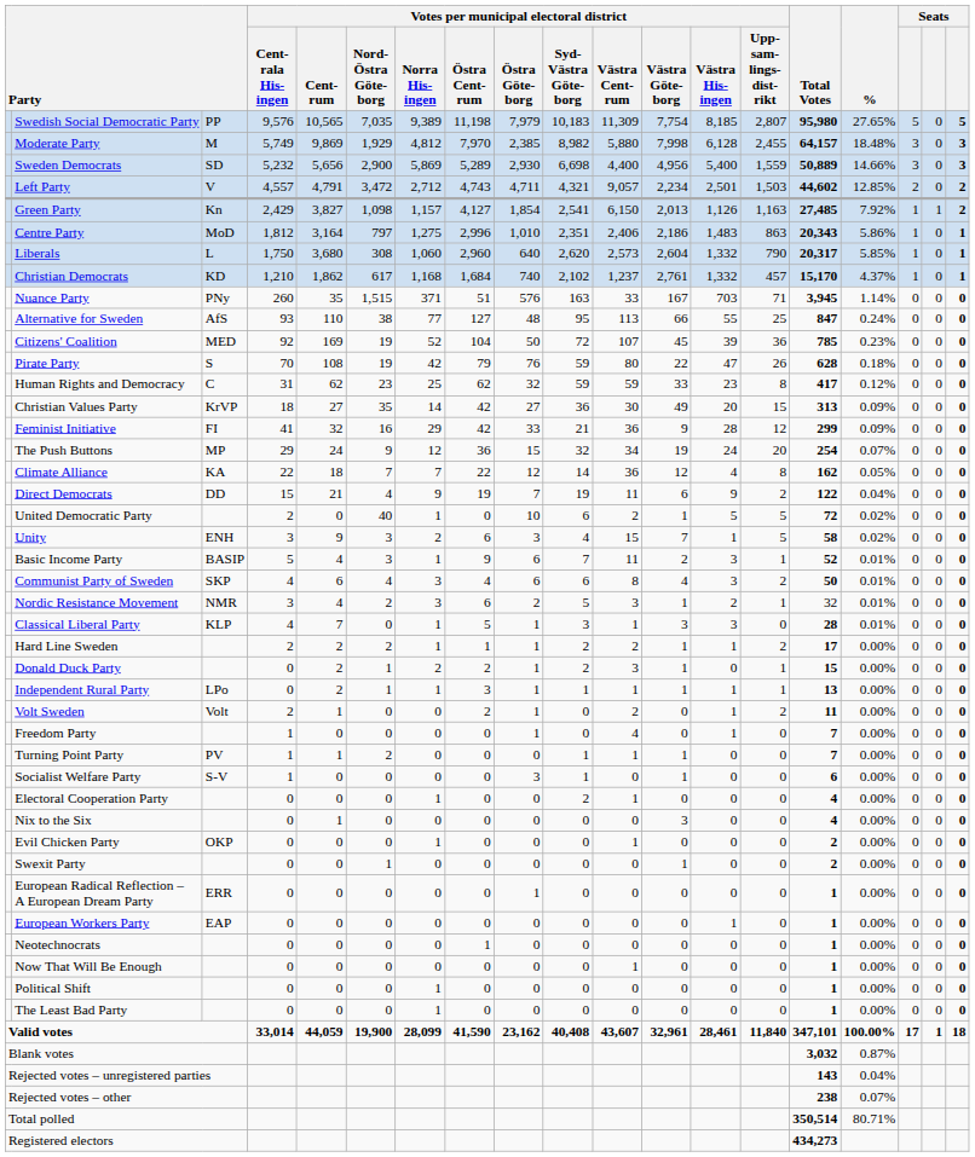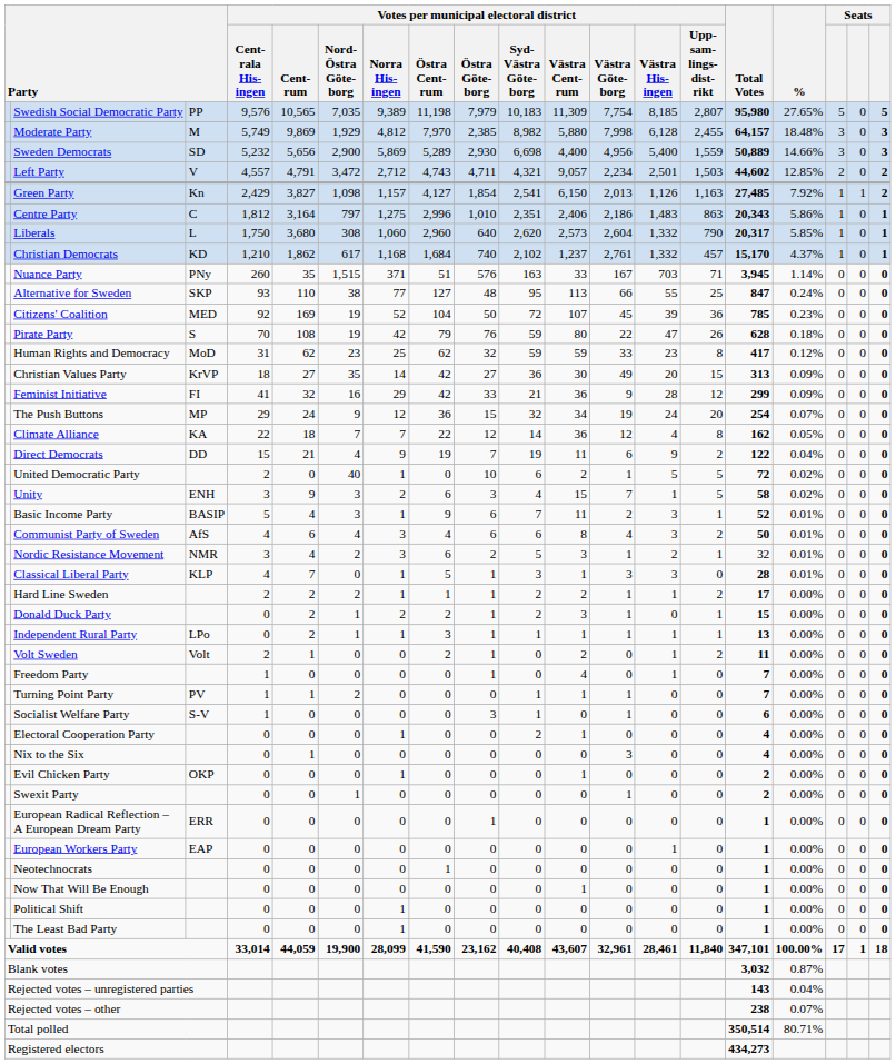Centre Party | column 3: MoD -> C
Alternative for Sweden | column 3: AfS -> SKP
Human Rights and Democracy | column 3: C -> MoD
Communist Party of Sweden | column 3: SKP -> AfS
